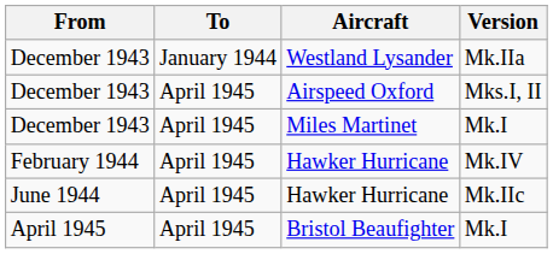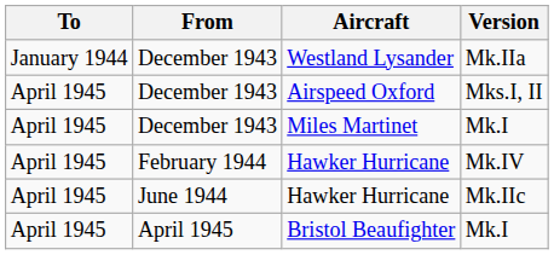columns swapped: From <-> To
